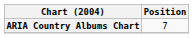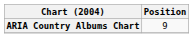ARIA Country Albums Chart | Position: 7 -> 9
